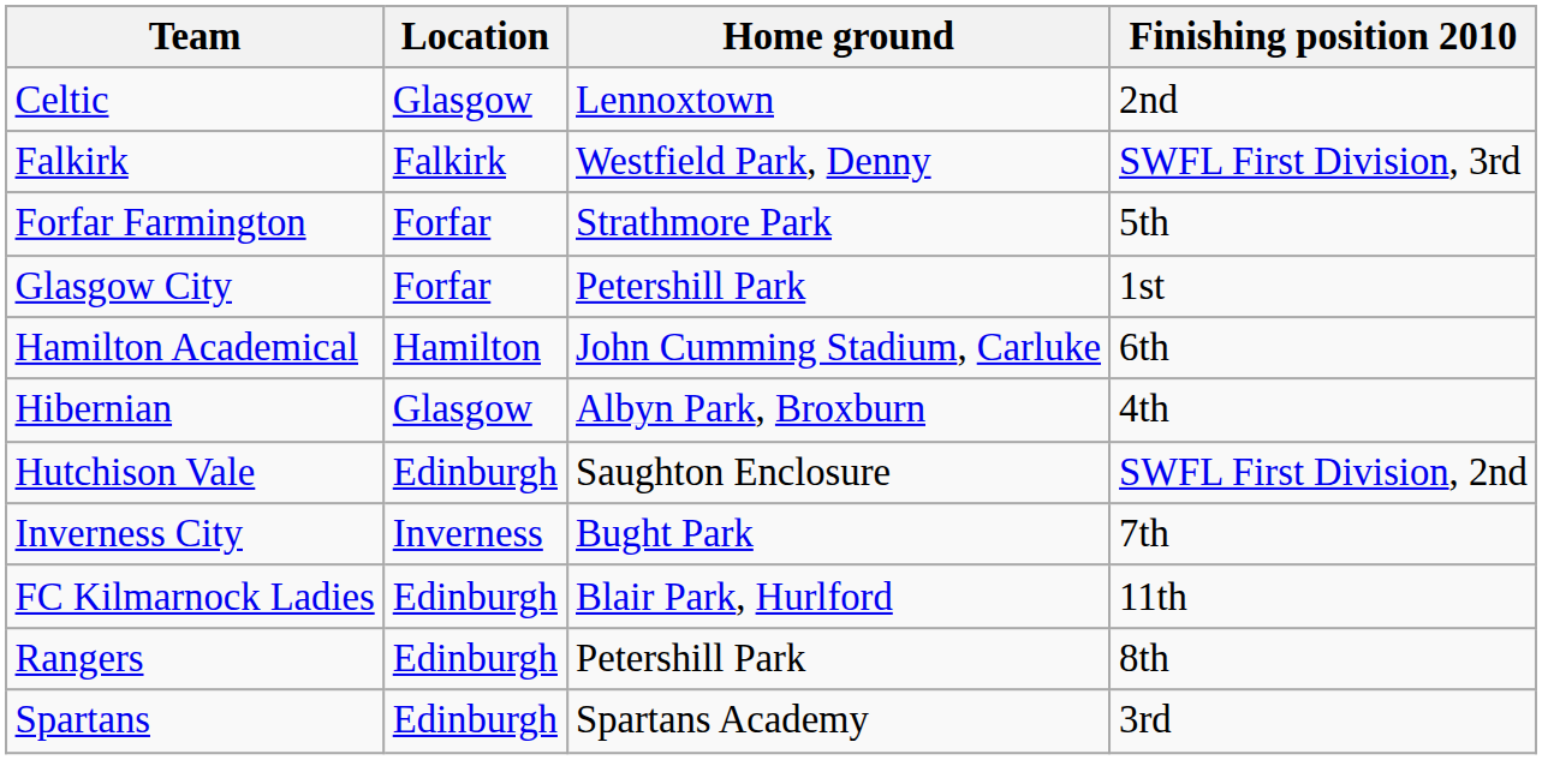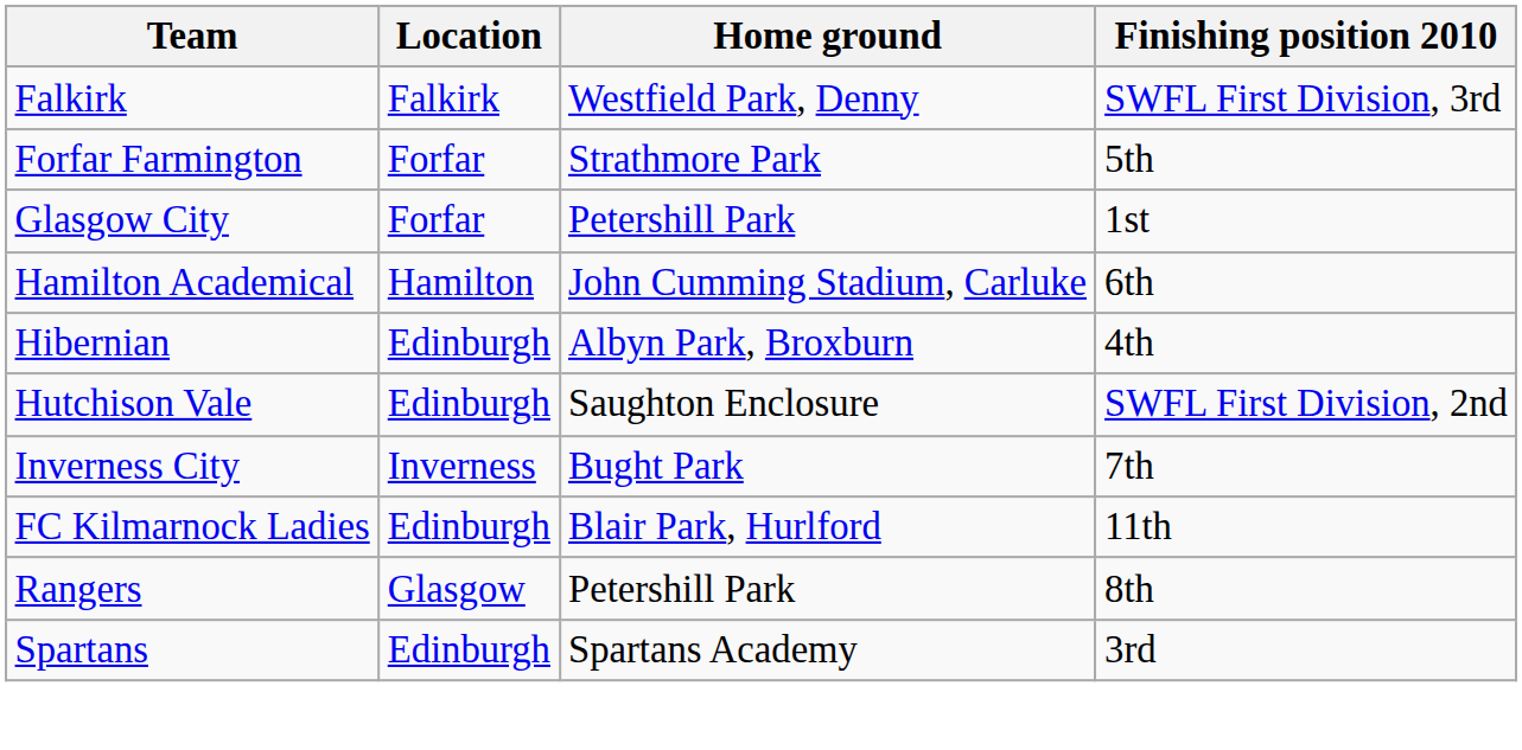- row: Celtic | Glasgow | Lennoxtown | 2nd
Hibernian | Location: Glasgow -> Edinburgh
Rangers | Location: Edinburgh -> Glasgow
